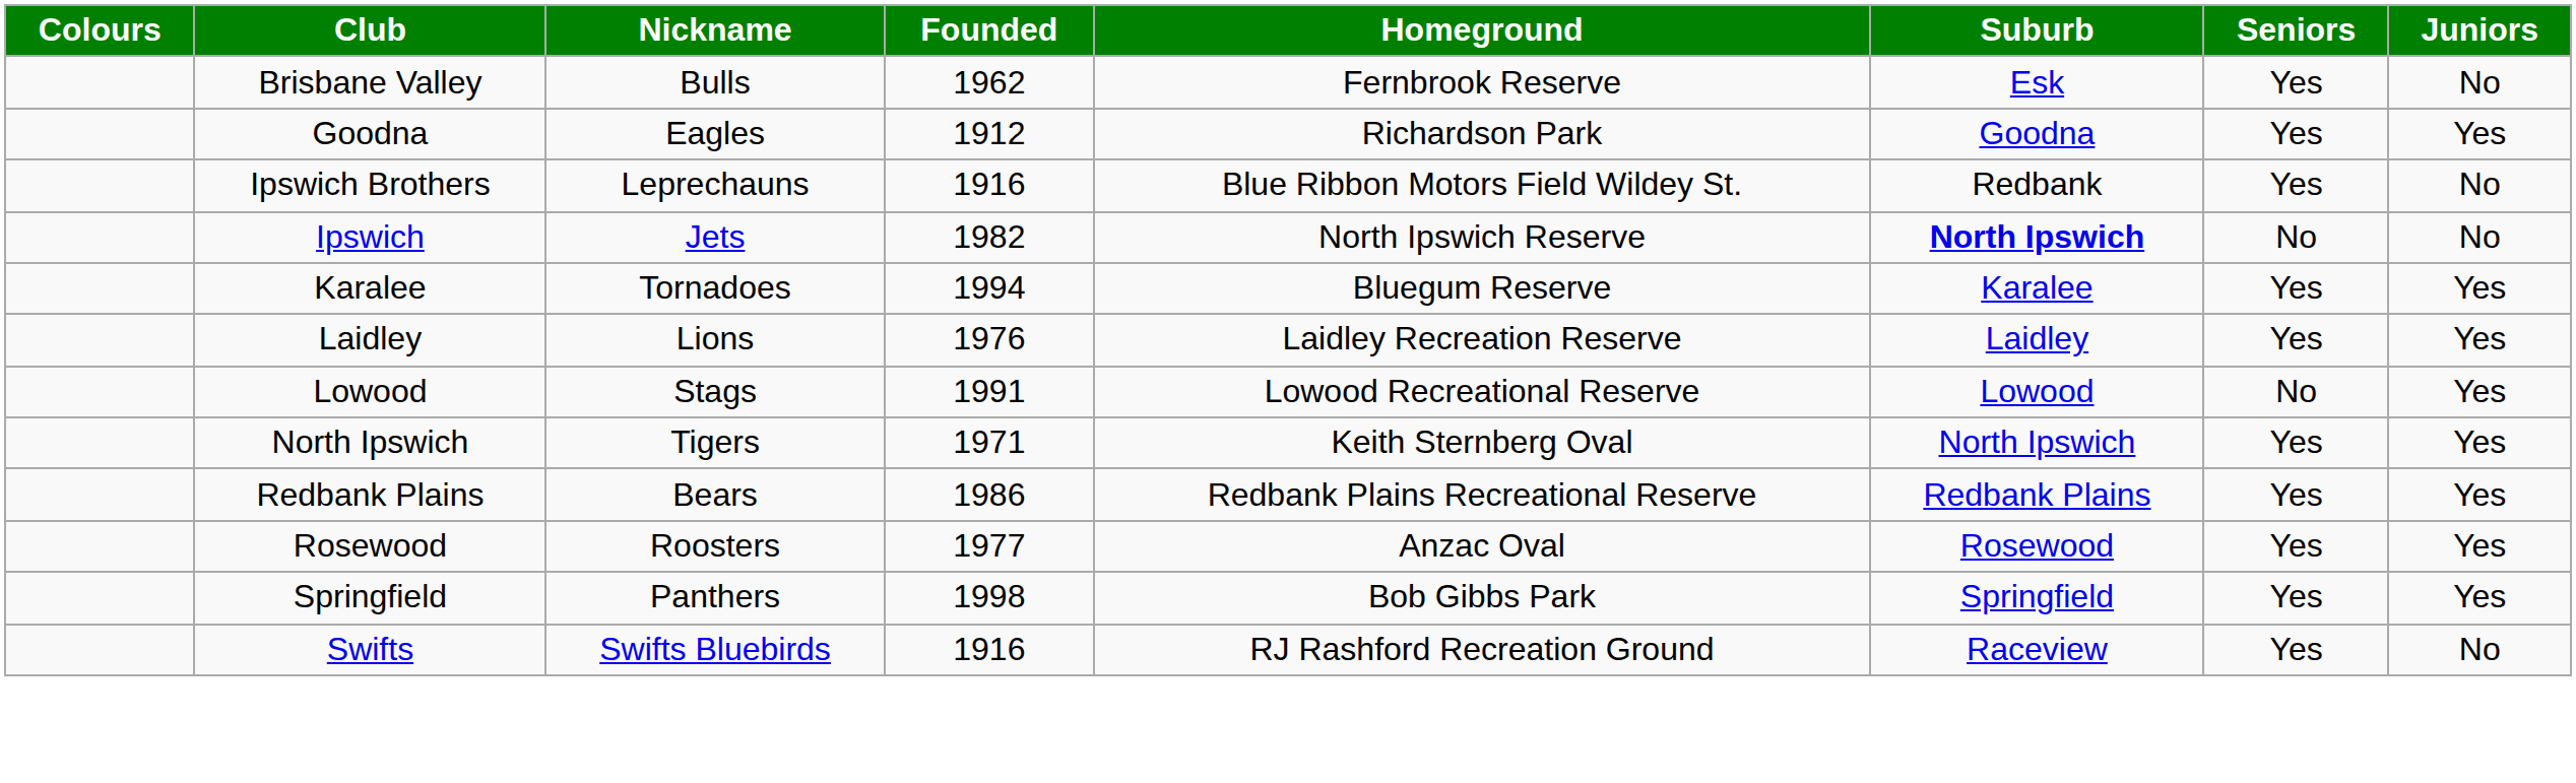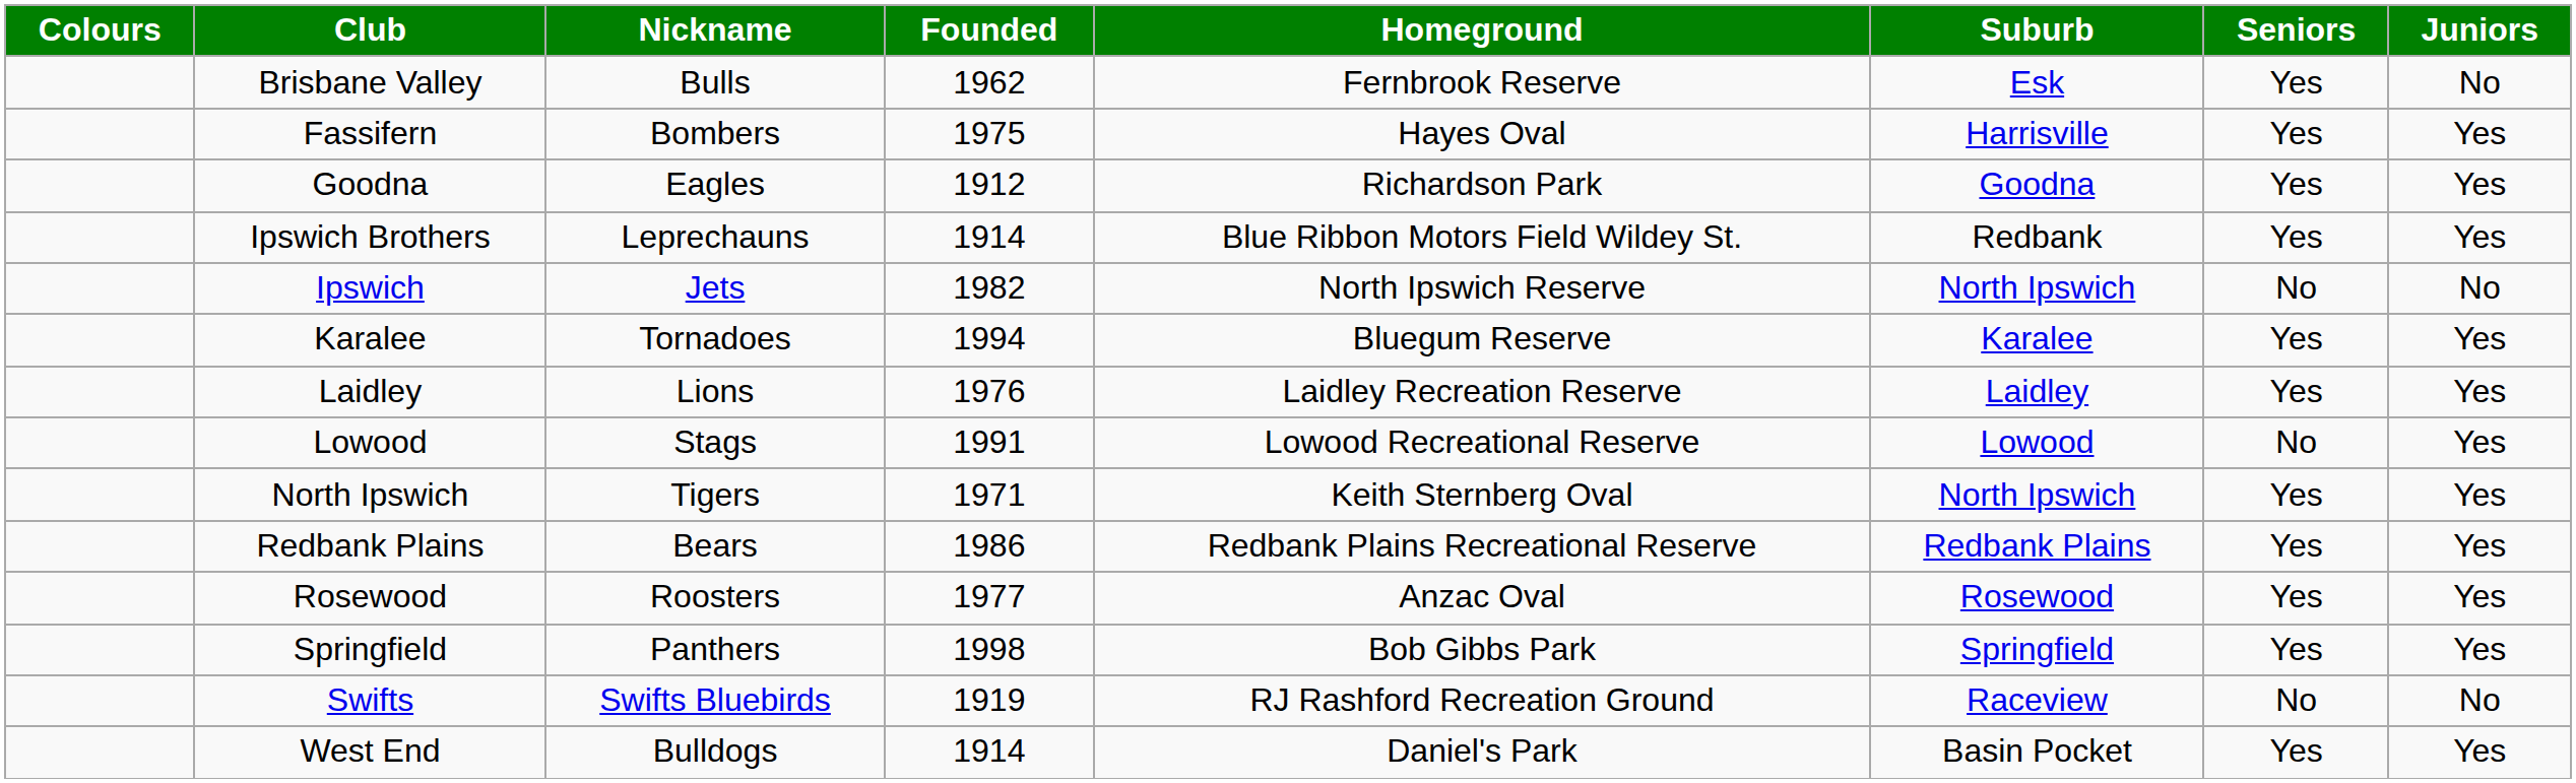+ row: Fassifern | Bombers | 1975 | Hayes Oval | Harrisville | Yes | Yes
Ipswich Brothers | Founded: 1916 -> 1914
Ipswich Brothers | Juniors: No -> Yes
Ipswich | Suburb: bold -> normal
Swifts | Founded: 1916 -> 1919
Swifts | Seniors: Yes -> No
+ row: West End | Bulldogs | 1914 | Daniel's Park | Basin Pocket | Yes | Yes
